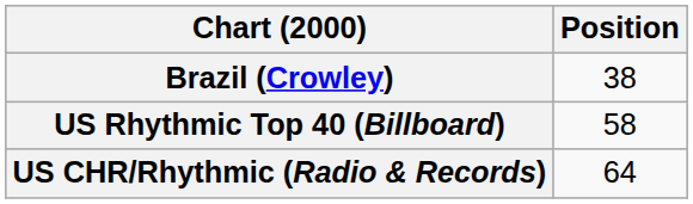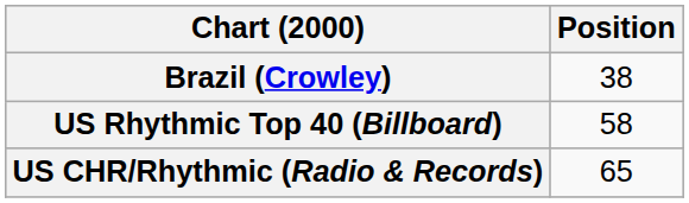US CHR/Rhythmic (Radio & Records) | Position: 64 -> 65
